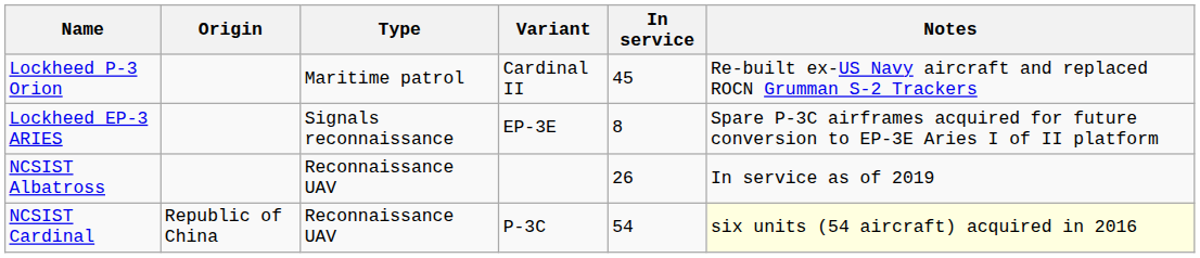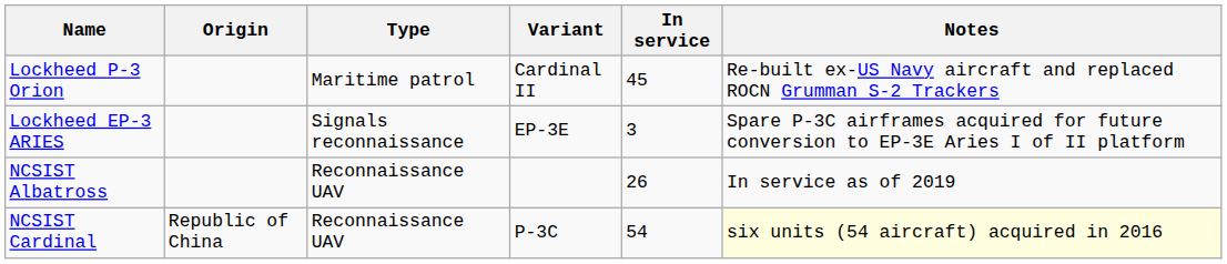Lockheed EP-3 ARIES | In service: 8 -> 3
